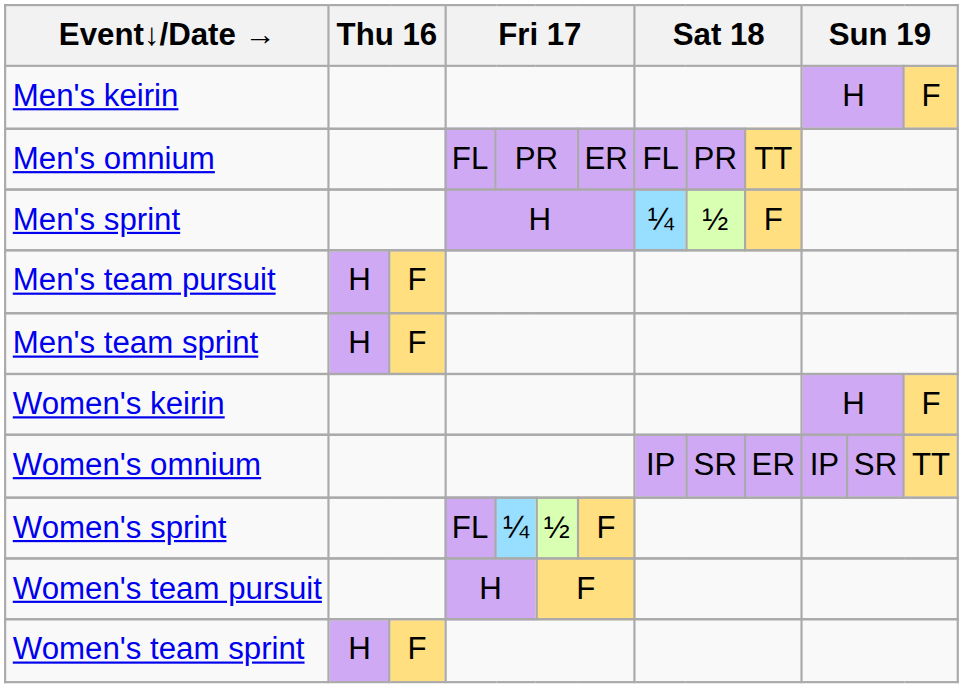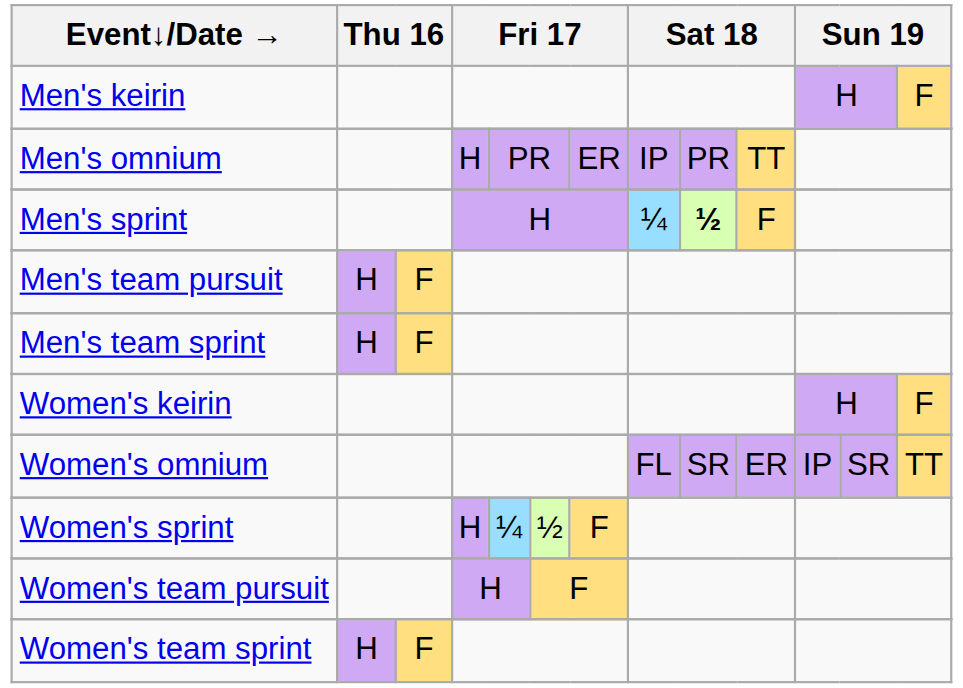Men's omnium | column 4: FL -> H
Men's omnium | column 8: FL -> IP
Men's sprint | column 9: normal -> bold
Women's omnium | column 8: IP -> FL
Women's sprint | column 4: FL -> H
